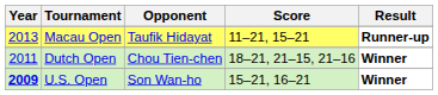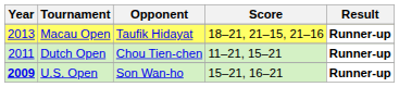Macau Open | Score: 11–21, 15–21 -> 18–21, 21–15, 21–16
Dutch Open | Score: 18–21, 21–15, 21–16 -> 11–21, 15–21
Dutch Open | Result: Winner -> Runner-up
U.S. Open | Result: Winner -> Runner-up
